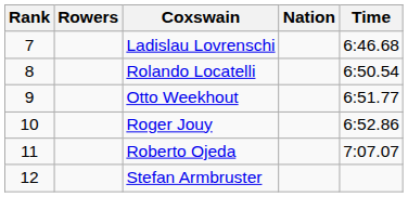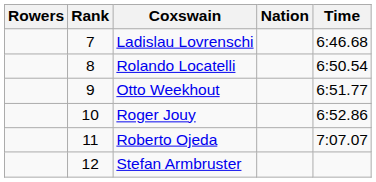columns swapped: Rank <-> Rowers
